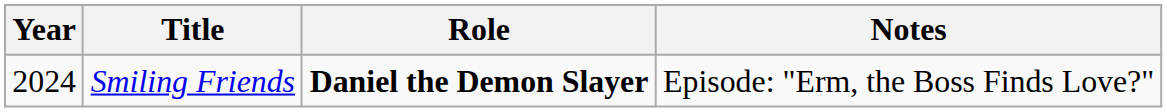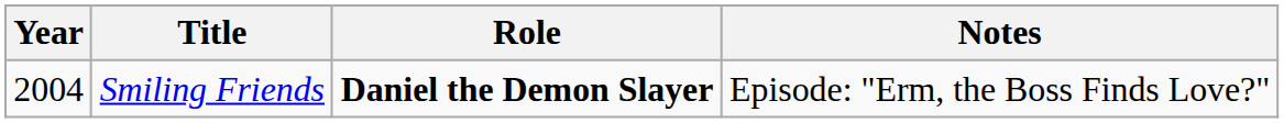Smiling Friends | Year: 2024 -> 2004
